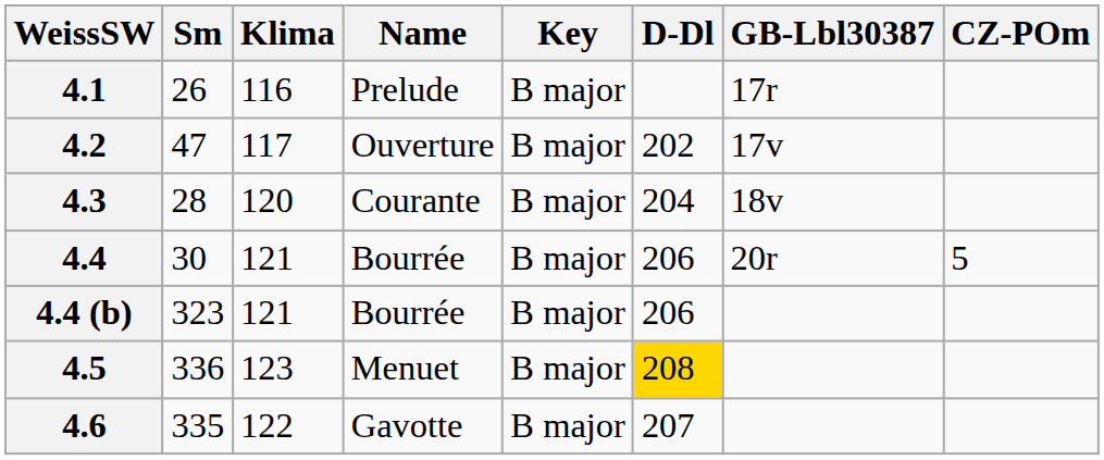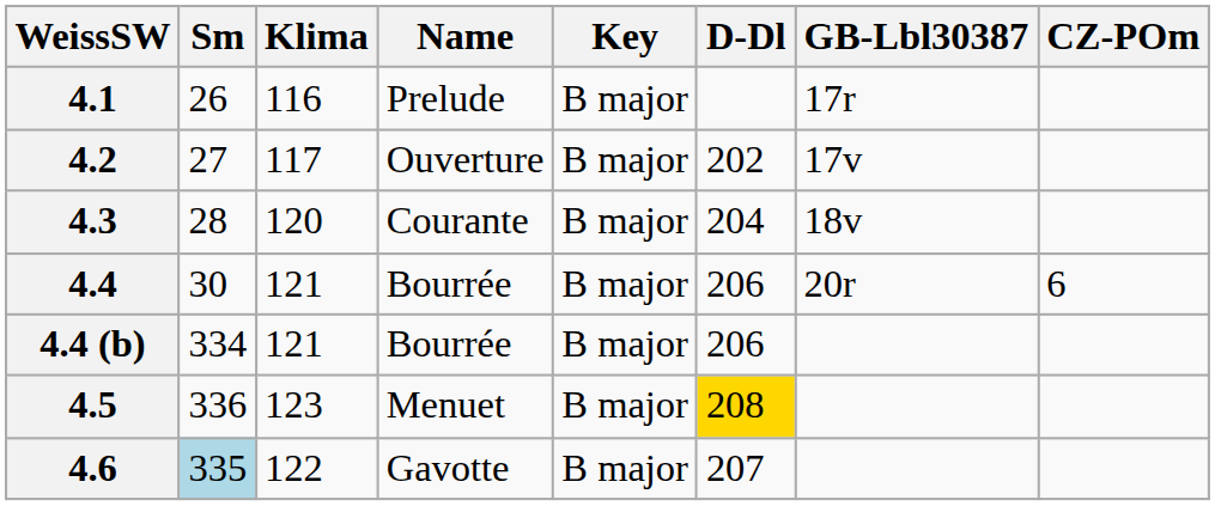4.2 | Sm: 47 -> 27
4.4 | CZ-POm: 5 -> 6
4.4 (b) | Sm: 323 -> 334
4.6 | Sm: no background -> lightblue background
